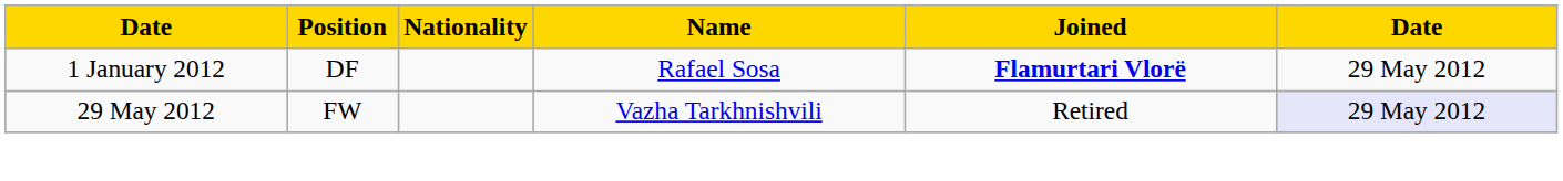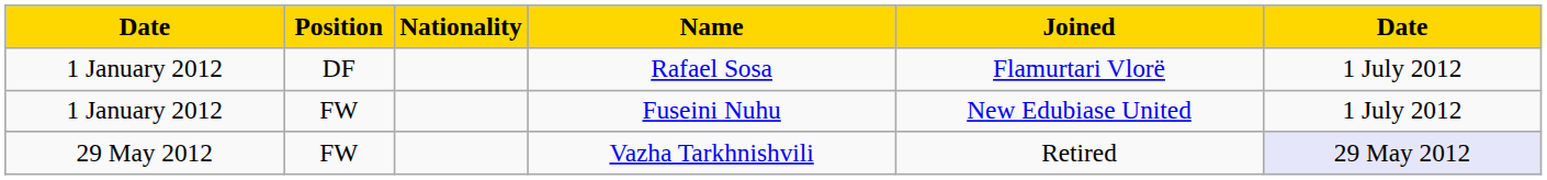Rafael Sosa | Joined: bold -> normal
Rafael Sosa | column 6: 29 May 2012 -> 1 July 2012
+ row: 1 January 2012 | FW | Fuseini Nuhu | New Edubiase United | 1 July 2012
